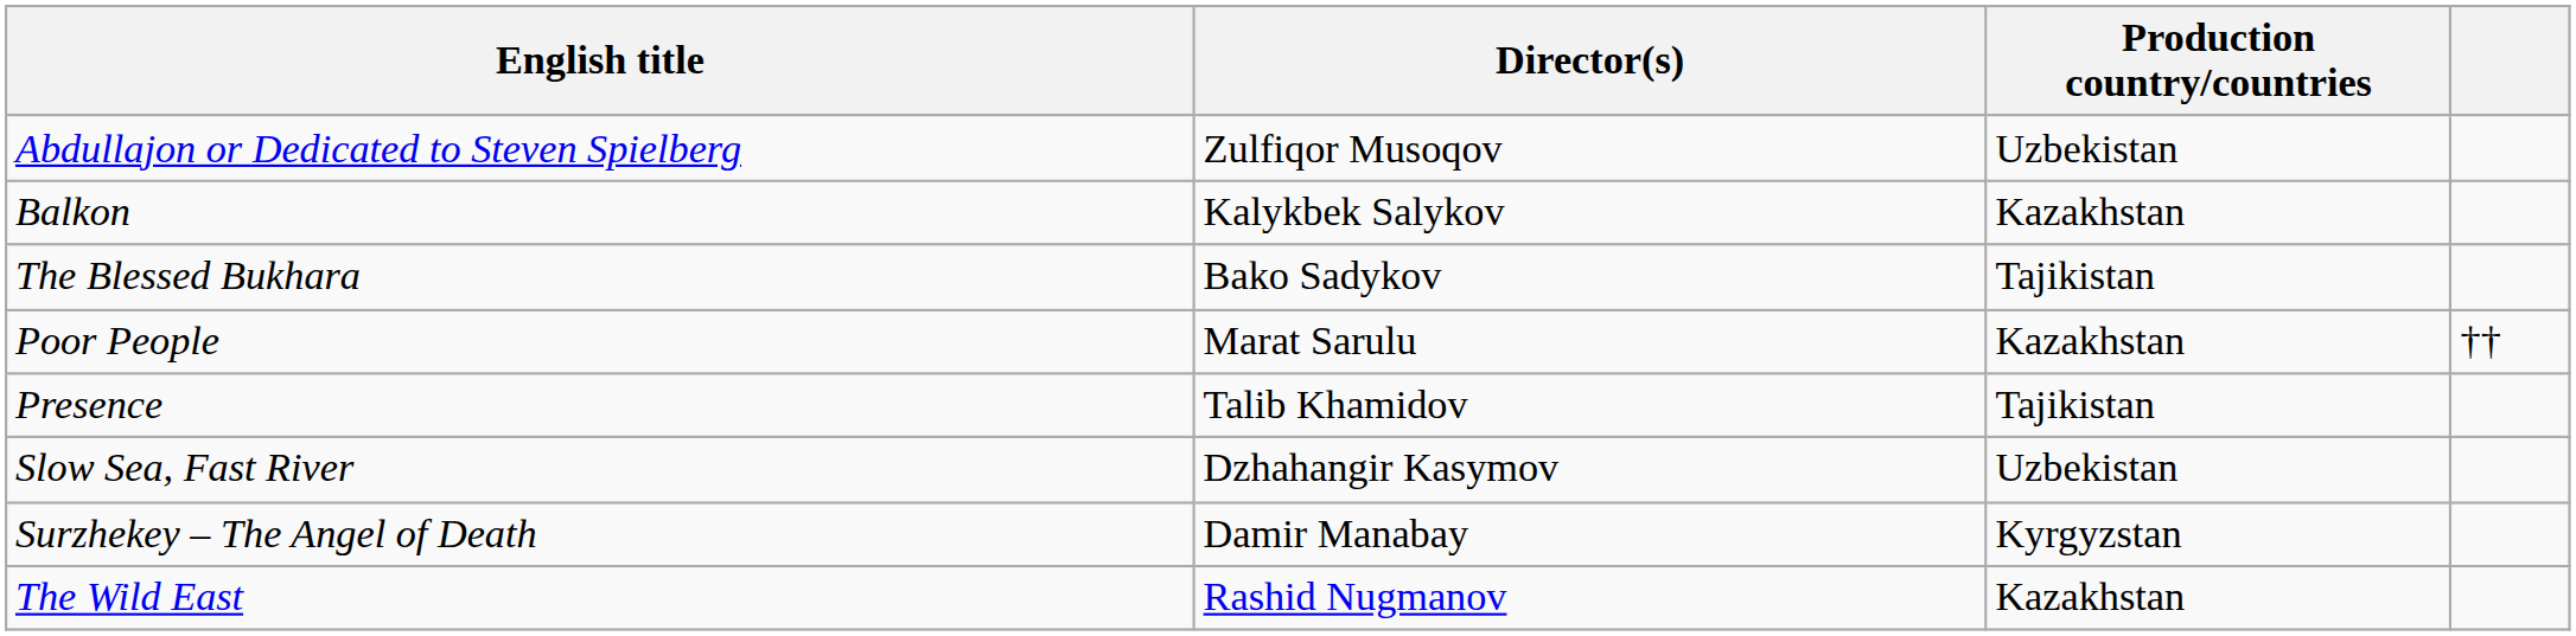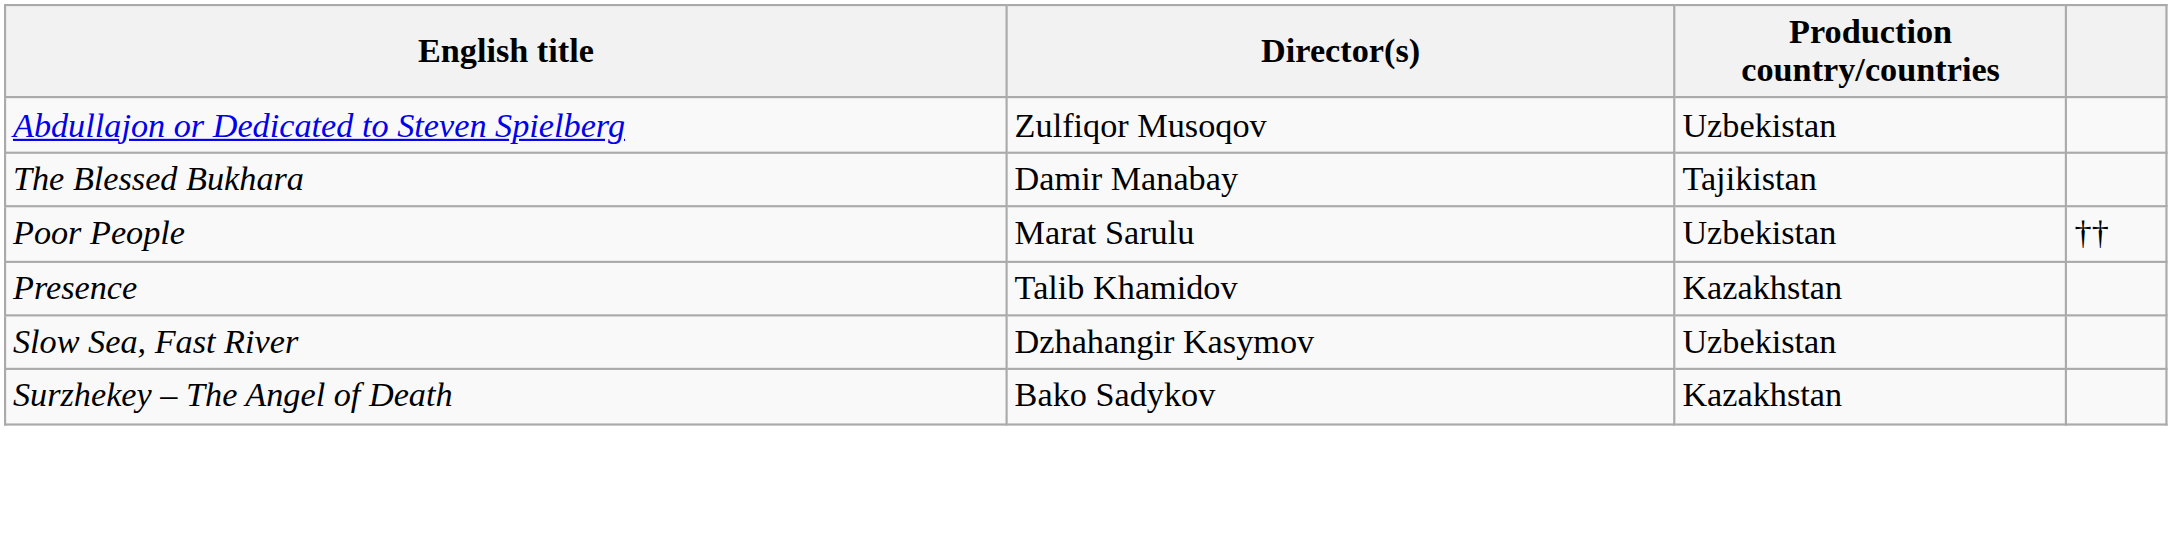- row: Balkon | Kalykbek Salykov | Kazakhstan
The Blessed Bukhara | Director(s): Bako Sadykov -> Damir Manabay
Poor People | Production country/countries: Kazakhstan -> Uzbekistan
Presence | Production country/countries: Tajikistan -> Kazakhstan
Surzhekey – The Angel of Death | Director(s): Damir Manabay -> Bako Sadykov
Surzhekey – The Angel of Death | Production country/countries: Kyrgyzstan -> Kazakhstan
- row: The Wild East | Rashid Nugmanov | Kazakhstan
